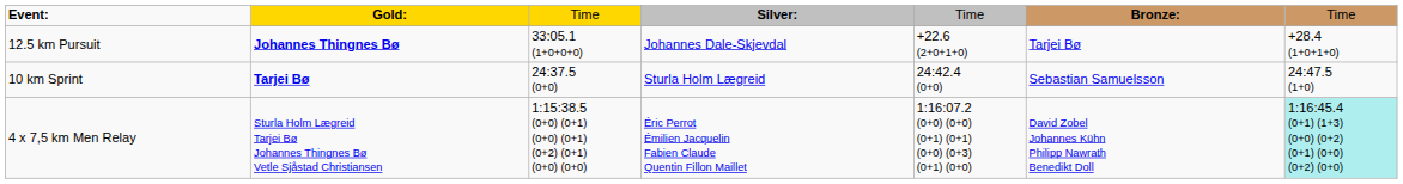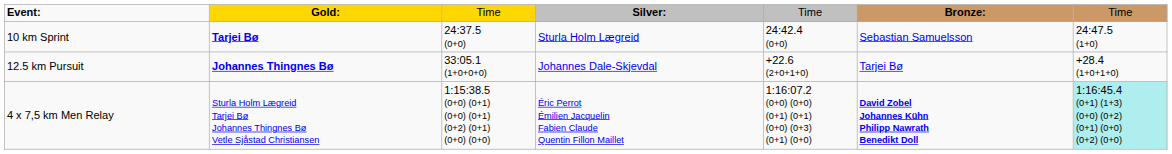rows swapped: 10 km Sprint <-> 12.5 km Pursuit
4 x 7,5 km Men Relay | column 6: normal -> bold
